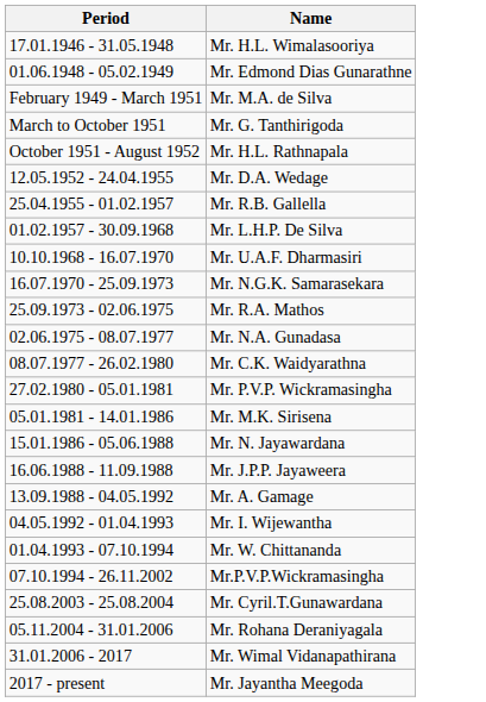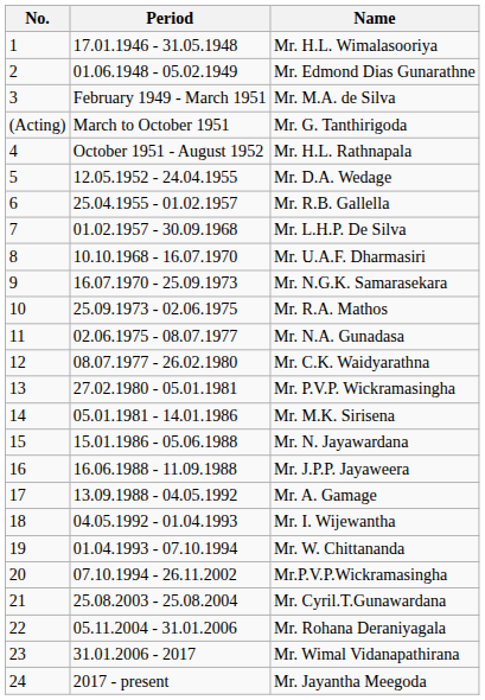+ column: No. | 1 | 2 | 3 | (Acting) | 4 | 5 | 6 | 7 | 8 | 9 | 10 | 11 | 12 | 13 | 14 | 15 | 16 | 17 | 18 | 19 | 20 | 21 | 22 | 23 | 24
